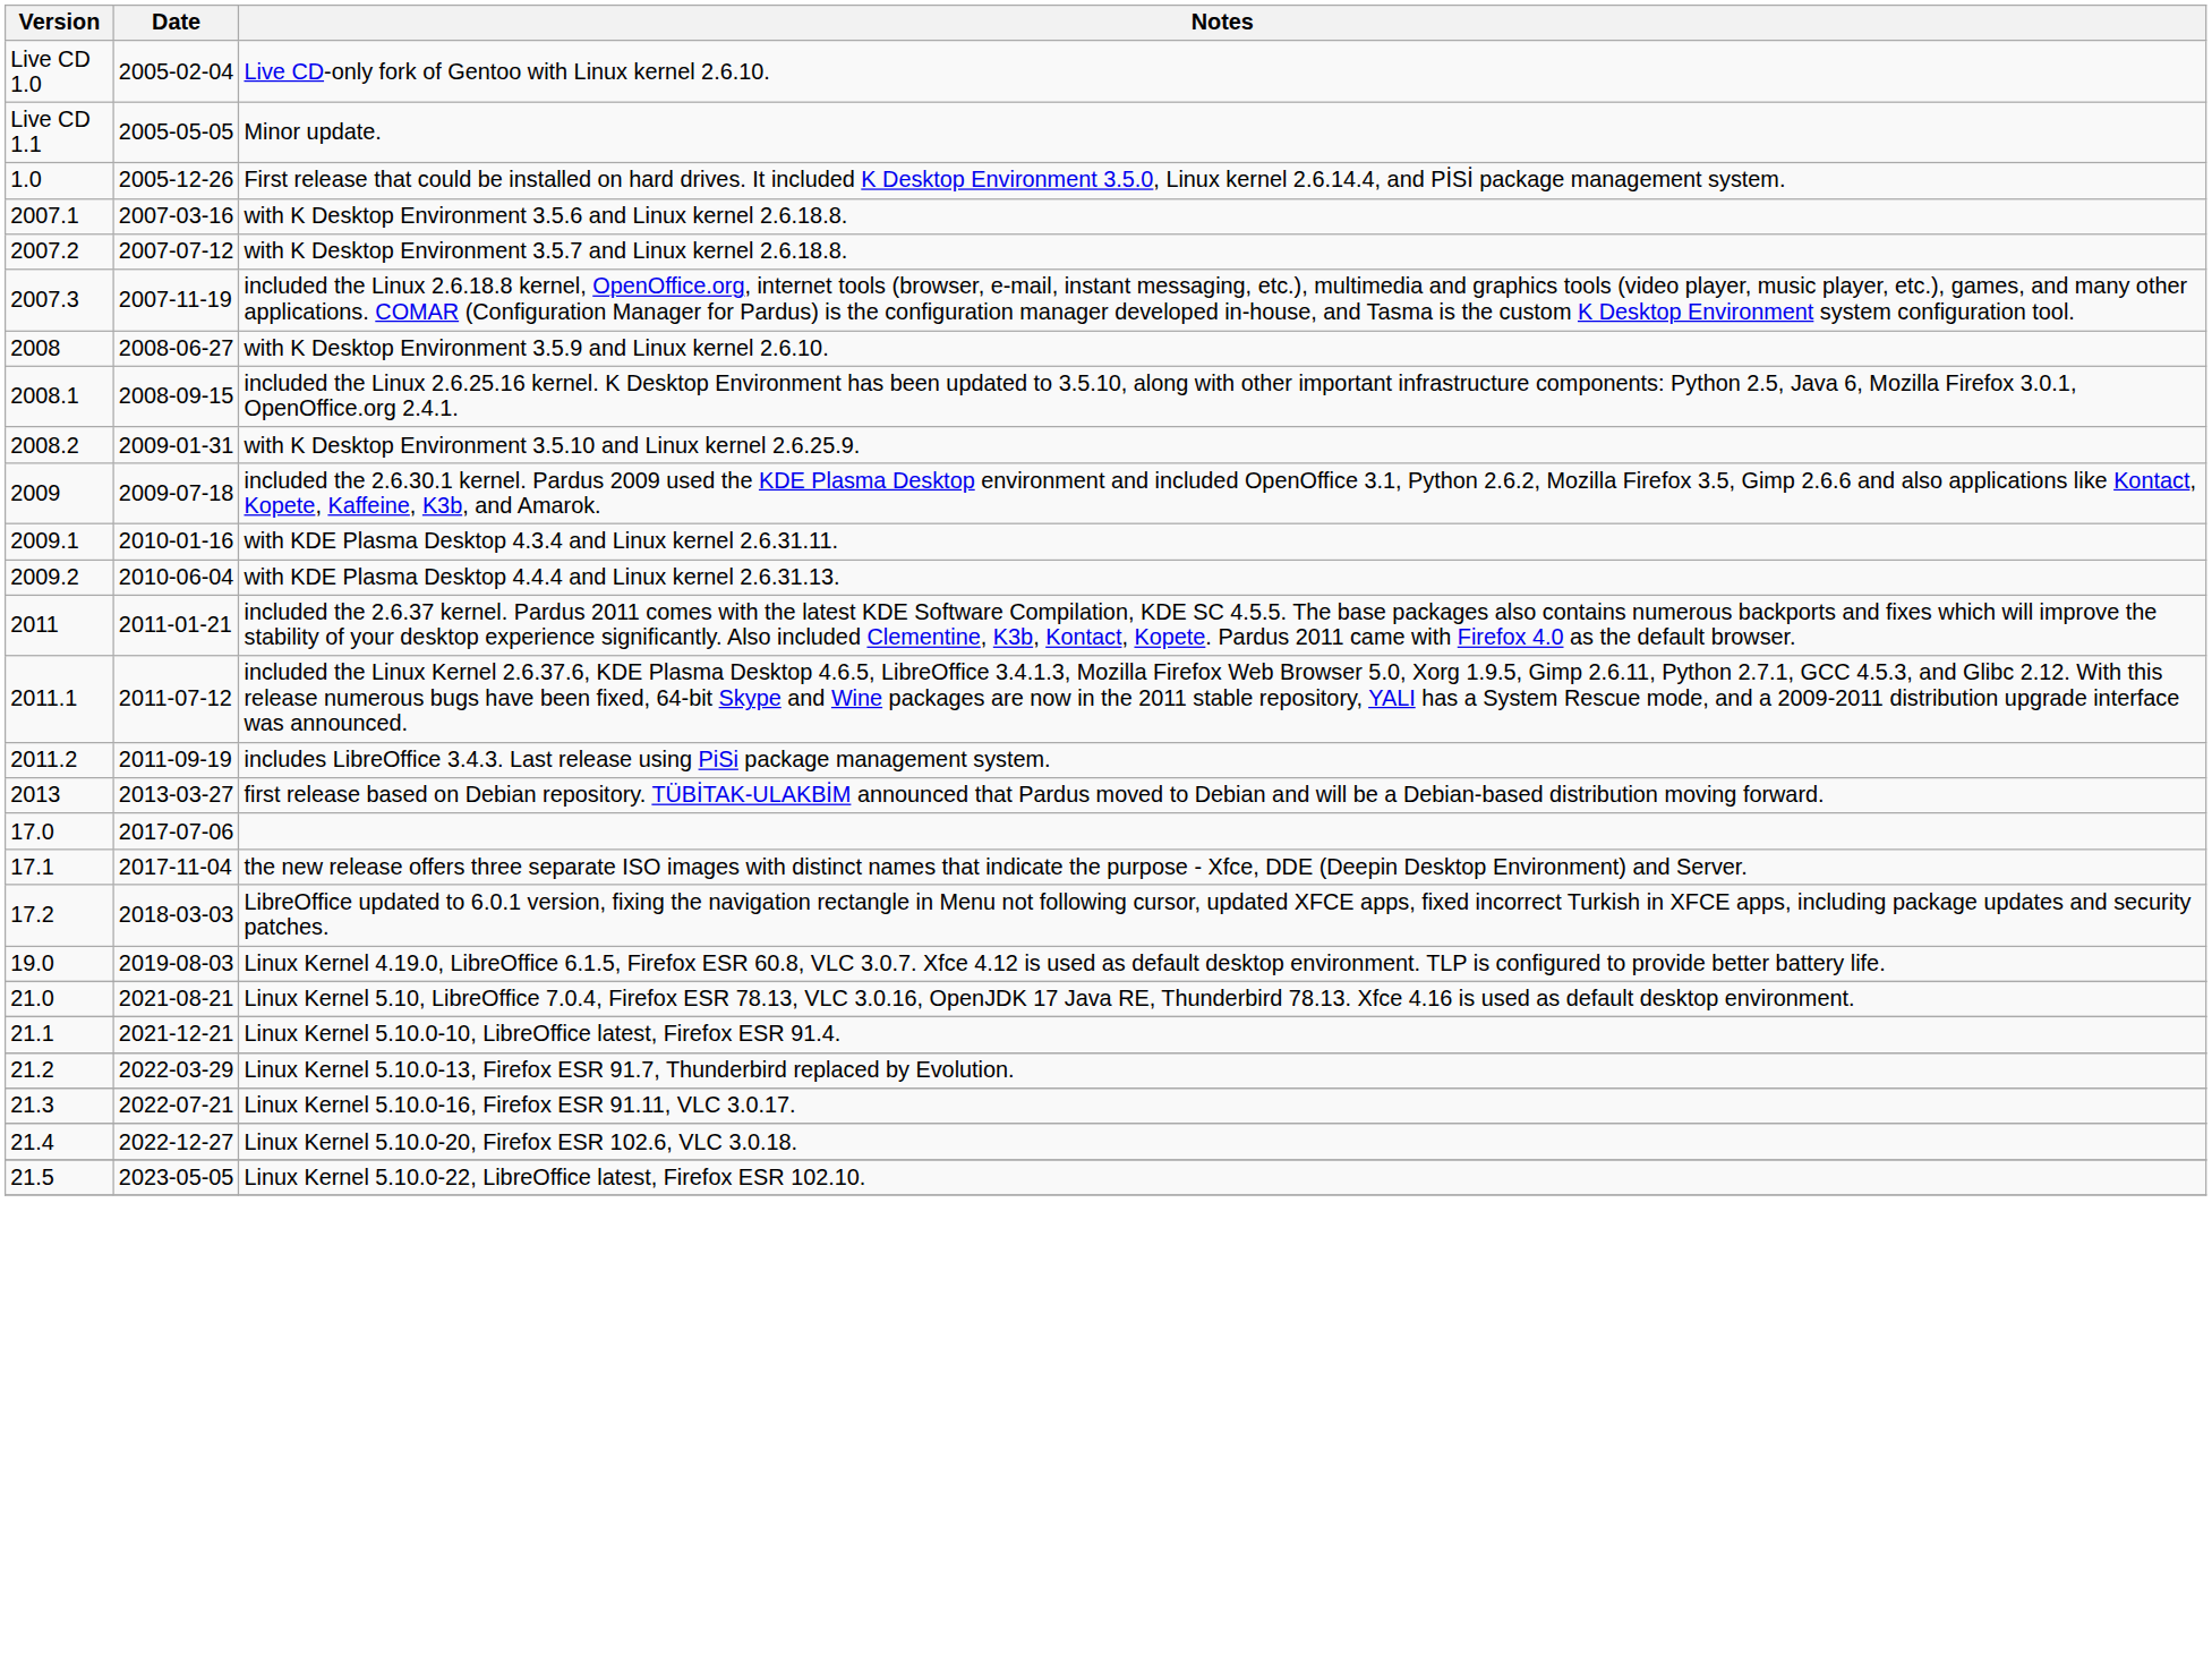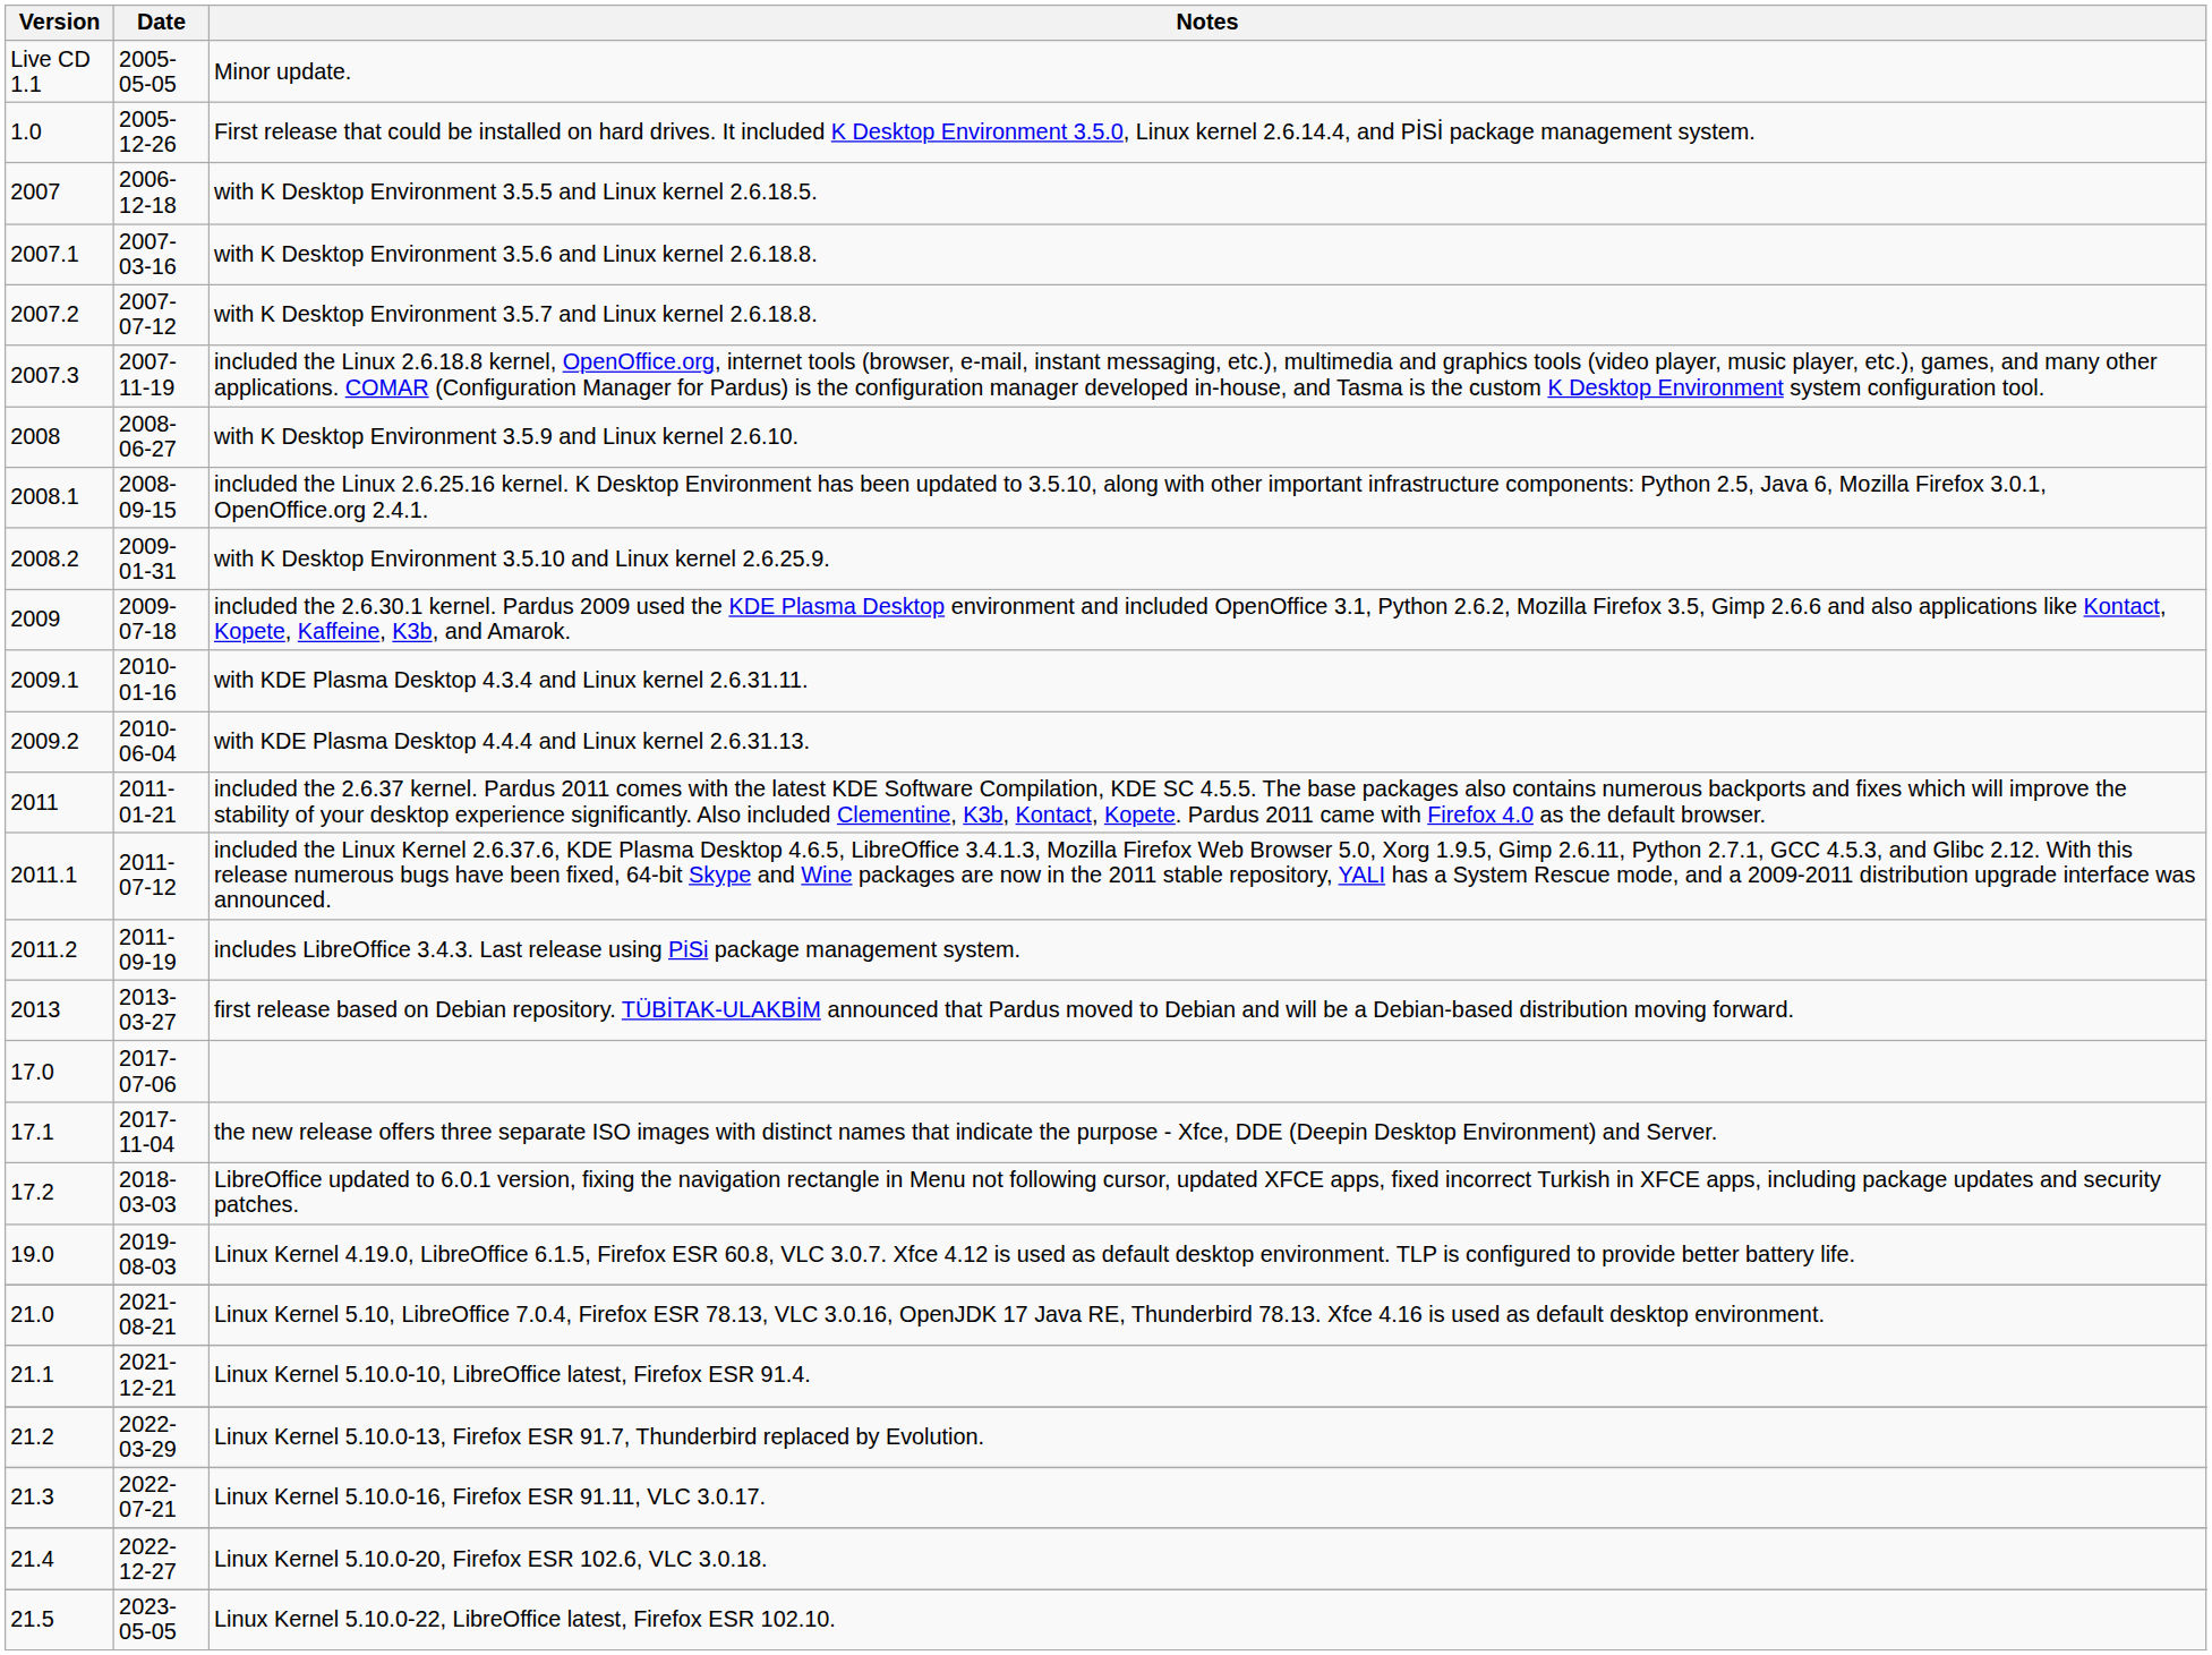- row: Live CD 1.0 | 2005-02-04 | Live CD-only fork of Gentoo with Linux kernel 2.6.10.
+ row: 2007 | 2006-12-18 | with K Desktop Environment 3.5.5 and Linux kernel 2.6.18.5.
